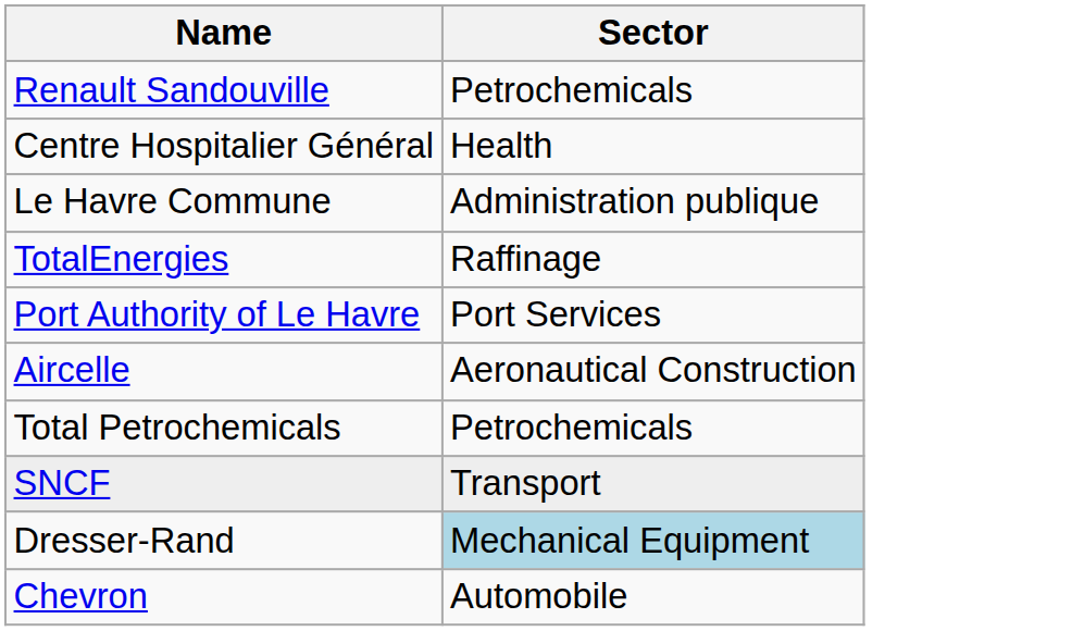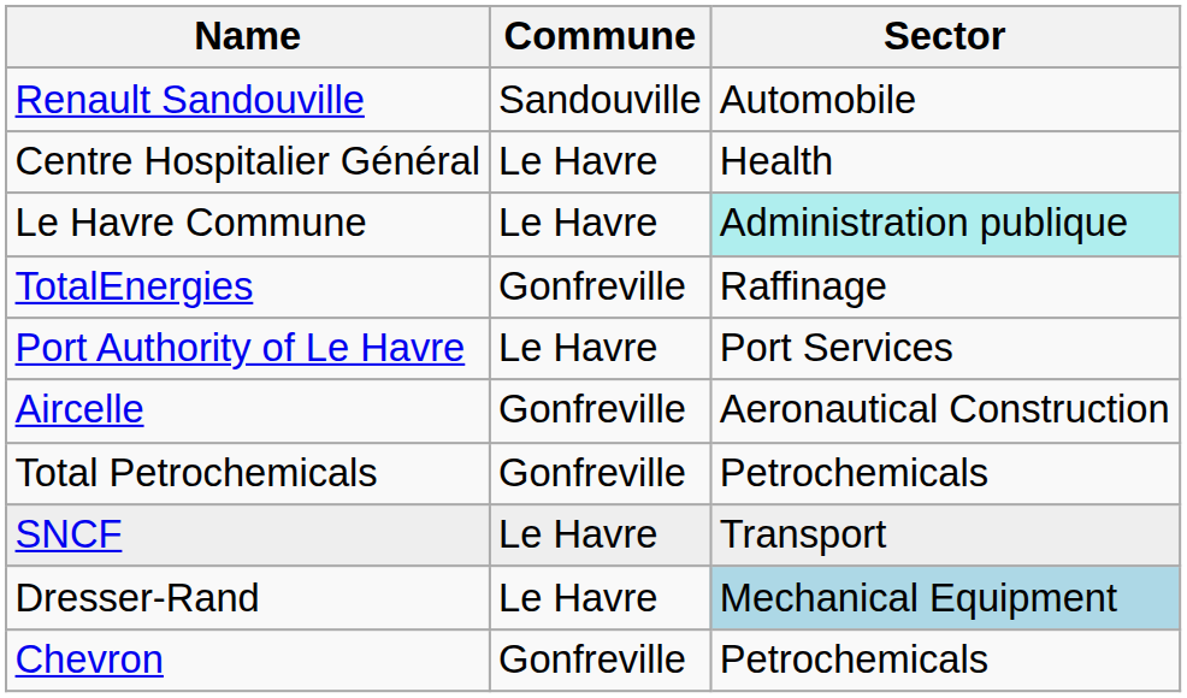+ column: Commune | Sandouville | Le Havre | Le Havre | Gonfreville | Le Havre | Gonfreville | Gonfreville | Le Havre | Le Havre | Gonfreville
Renault Sandouville | Sector: Petrochemicals -> Automobile
Le Havre Commune | Sector: no background -> paleturquoise background
Chevron | Sector: Automobile -> Petrochemicals
